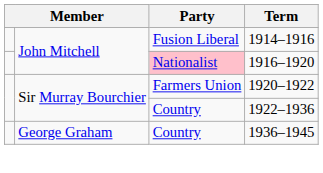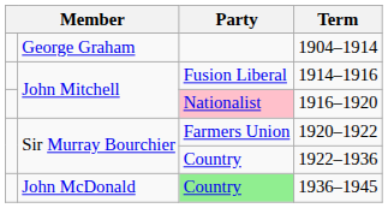+ row: George Graham | 1904–1914
1936–1945 | column 2: George Graham -> John McDonald
1936–1945 | Party: no background -> lightgreen background
